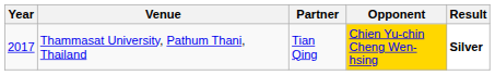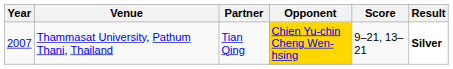+ column: Score | 9–21, 13–21
Thammasat University, Pathum Thani, Thailand | Year: 2017 -> 2007
